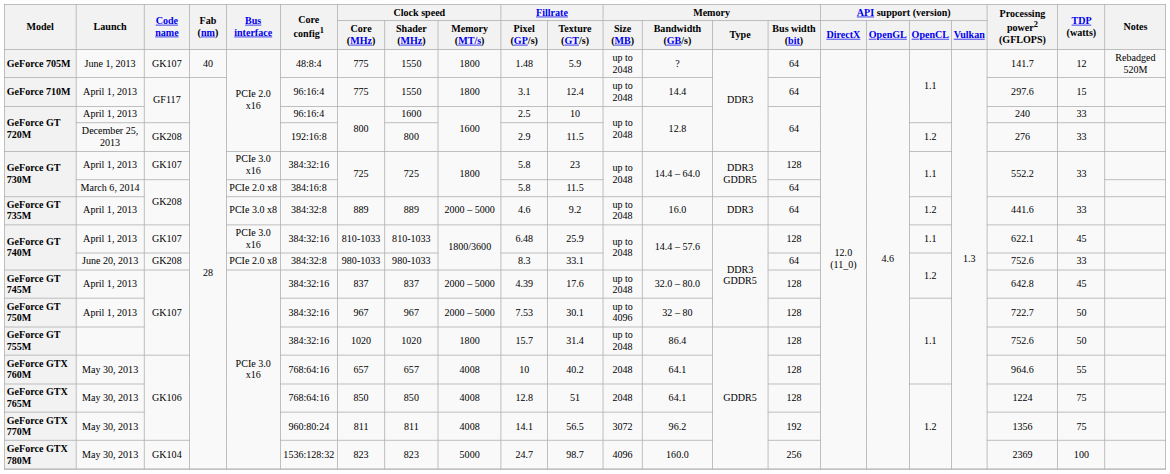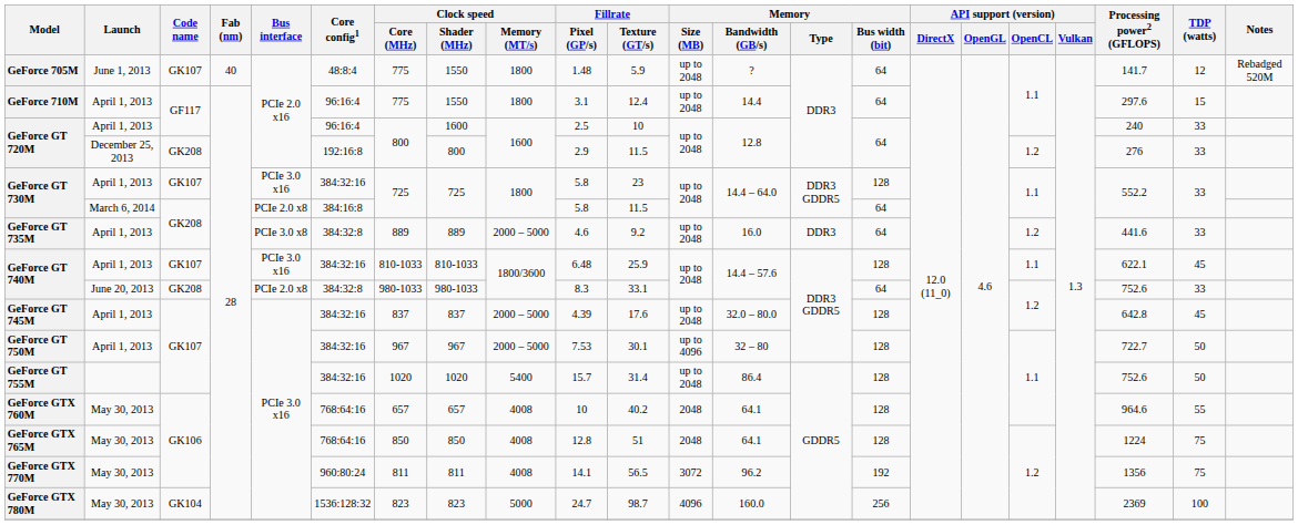GeForce GT 755M | Clock speed / Memory (MT/s): 1800 -> 5400
